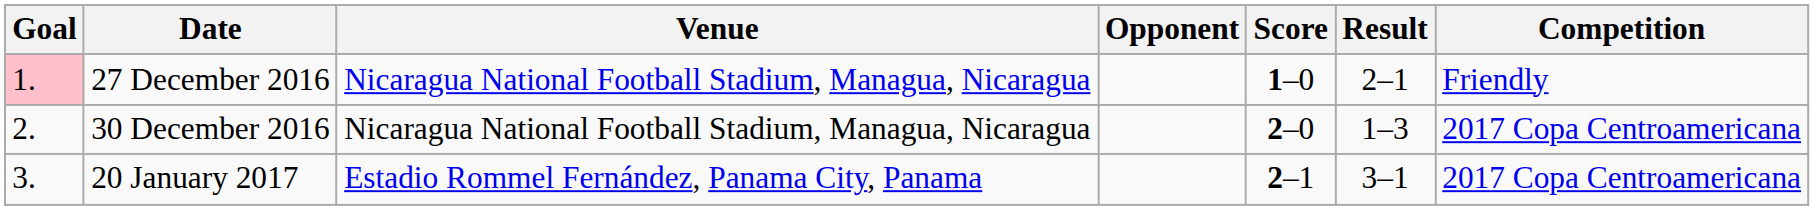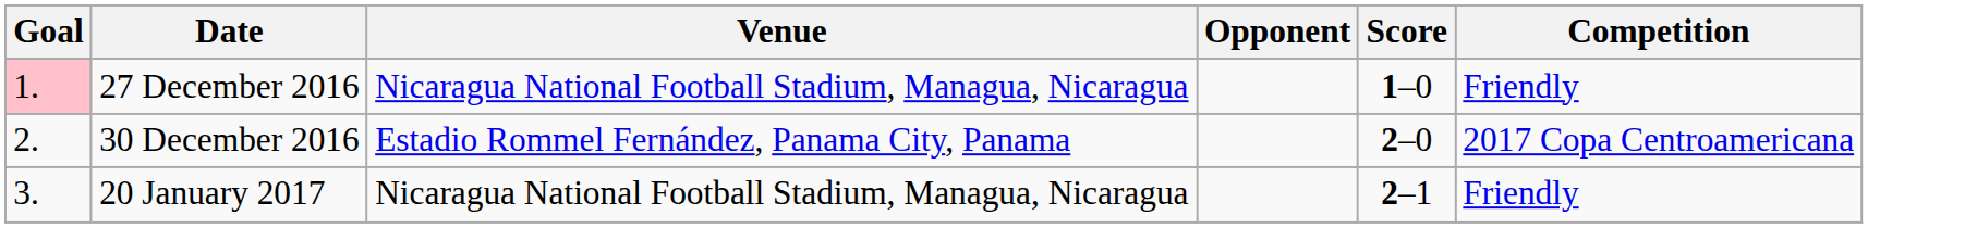- column: Result | 2–1 | 1–3 | 3–1
30 December 2016 | Venue: Nicaragua National Football Stadium, Managua, Nicaragua -> Estadio Rommel Fernández, Panama City, Panama
20 January 2017 | Venue: Estadio Rommel Fernández, Panama City, Panama -> Nicaragua National Football Stadium, Managua, Nicaragua
20 January 2017 | Competition: 2017 Copa Centroamericana -> Friendly
